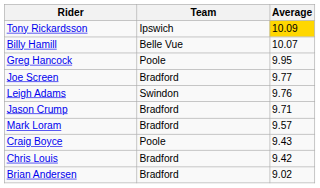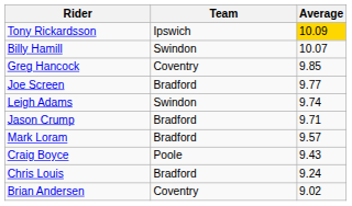Billy Hamill | Team: Belle Vue -> Swindon
Greg Hancock | Team: Poole -> Coventry
Greg Hancock | Average: 9.95 -> 9.85
Leigh Adams | Average: 9.76 -> 9.74
Chris Louis | Average: 9.42 -> 9.24
Brian Andersen | Team: Bradford -> Coventry
